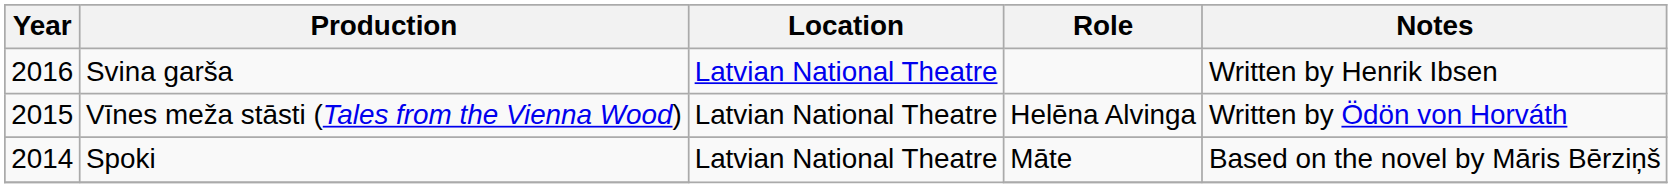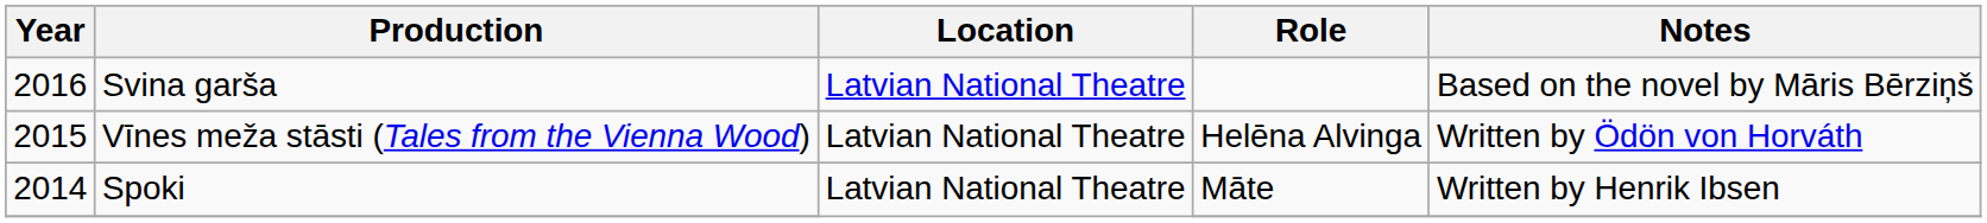Svina garša | Notes: Written by Henrik Ibsen -> Based on the novel by Māris Bērziņš
Spoki | Notes: Based on the novel by Māris Bērziņš -> Written by Henrik Ibsen
